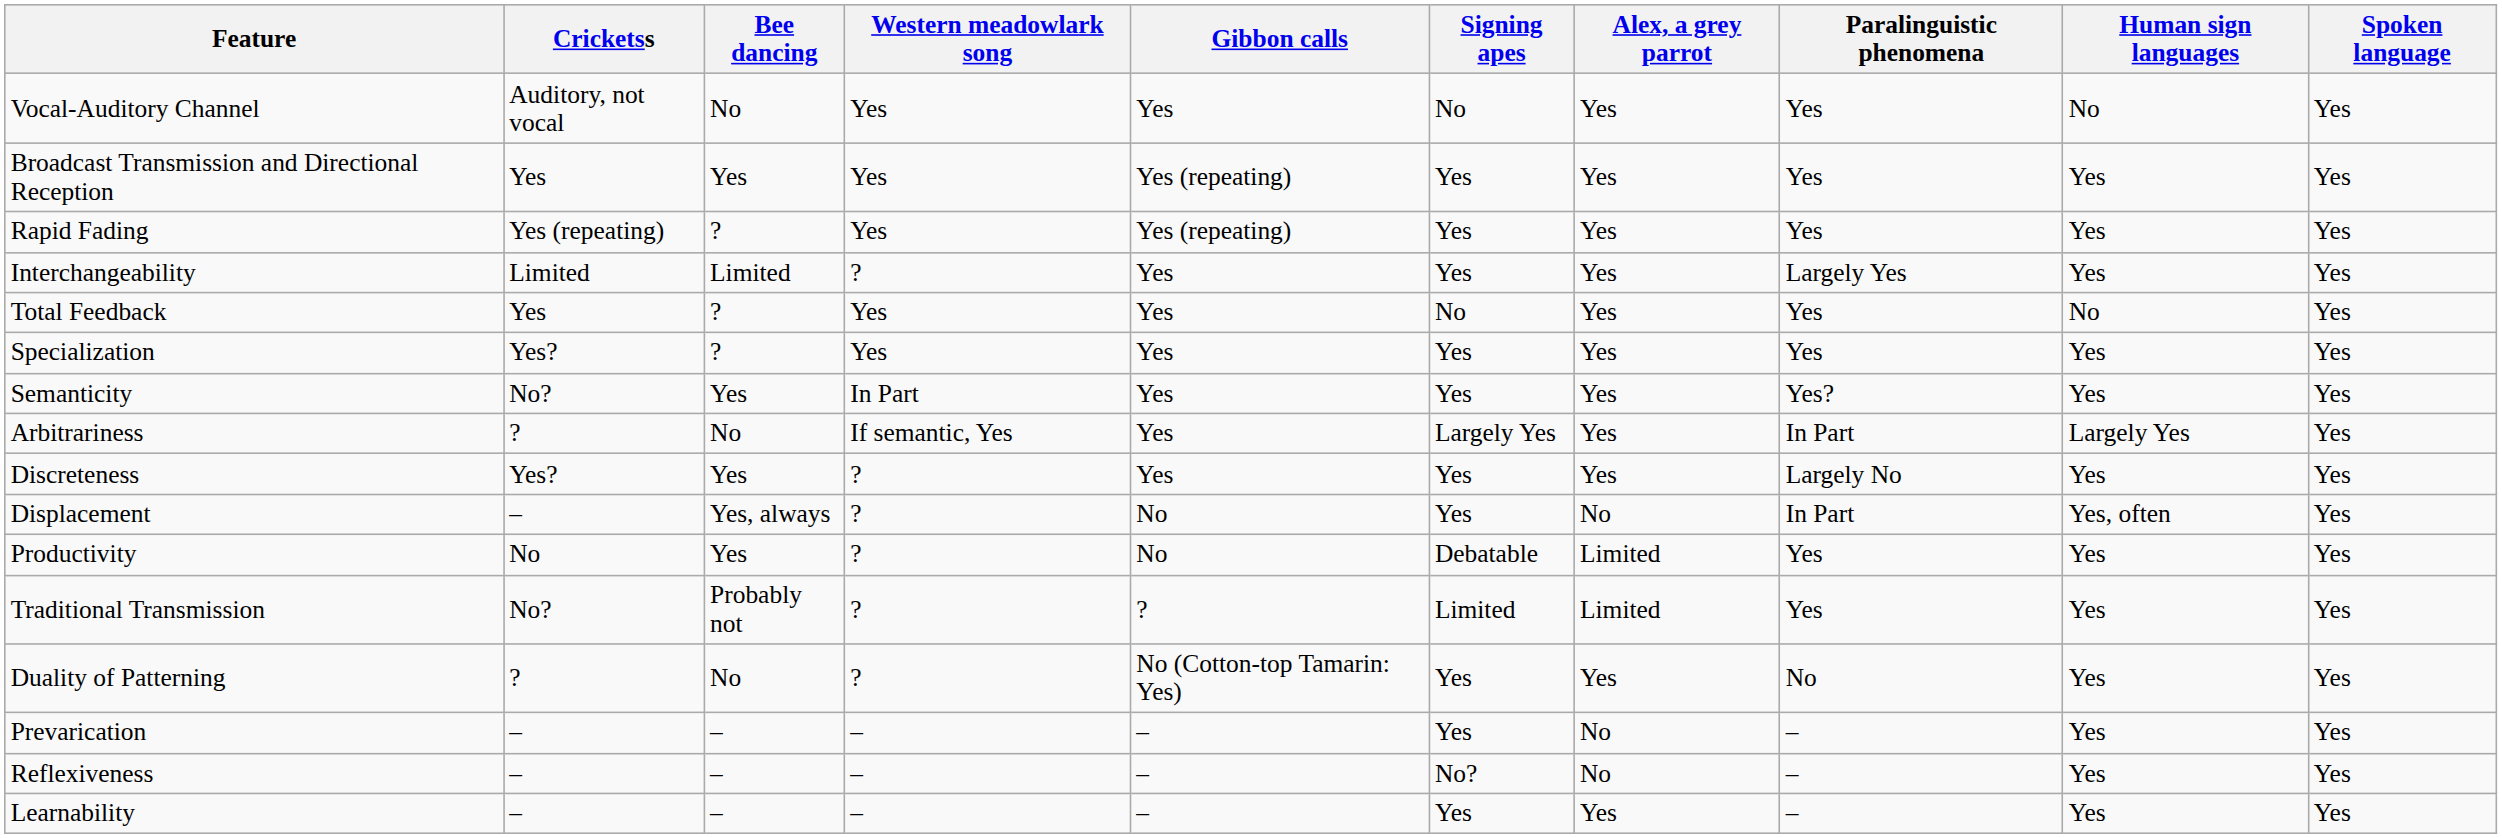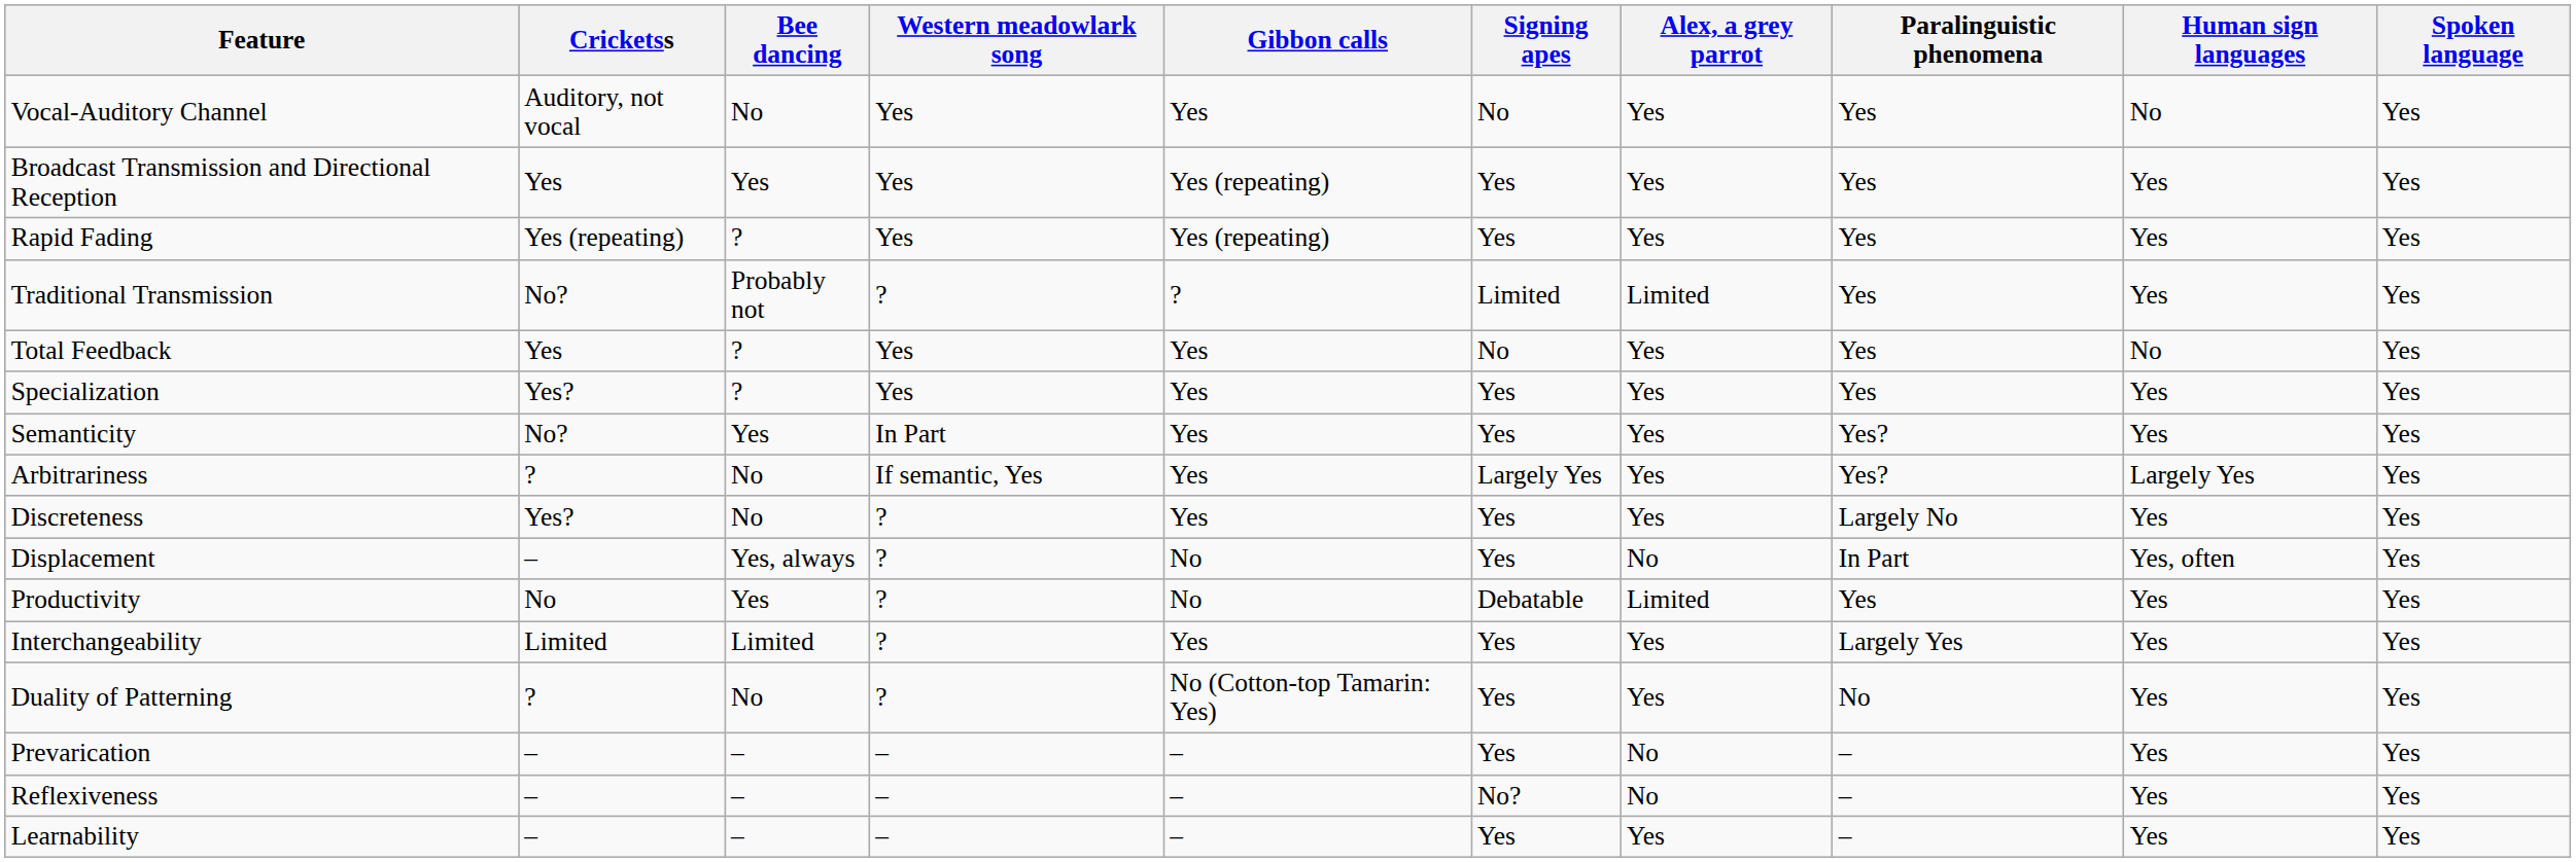rows swapped: Interchangeability <-> Traditional Transmission
Arbitrariness | Paralinguistic phenomena: In Part -> Yes?
Discreteness | Bee dancing: Yes -> No
